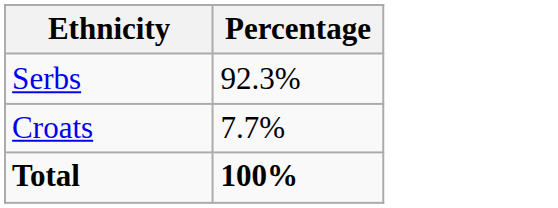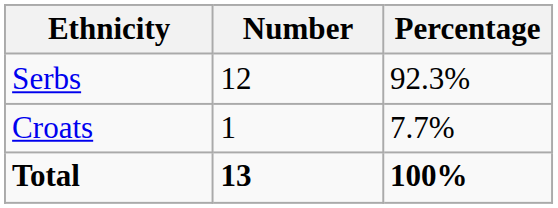+ column: Number | 12 | 1 | 13
